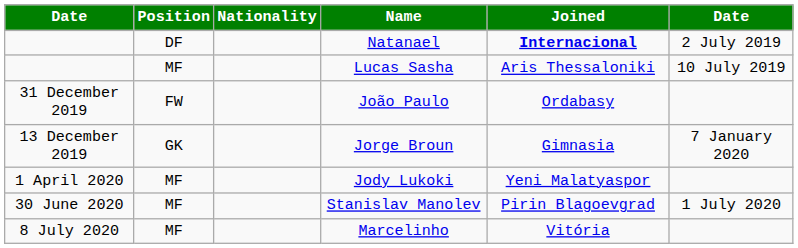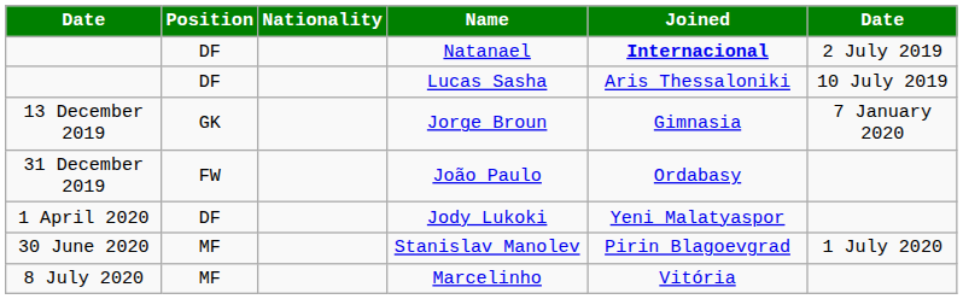Lucas Sasha | Position: MF -> DF
rows swapped: Jorge Broun <-> João Paulo
Jody Lukoki | Position: MF -> DF
